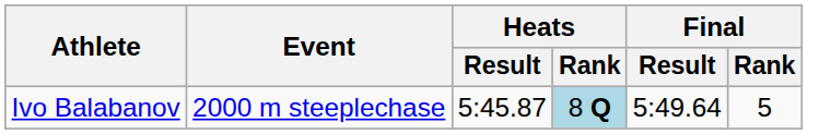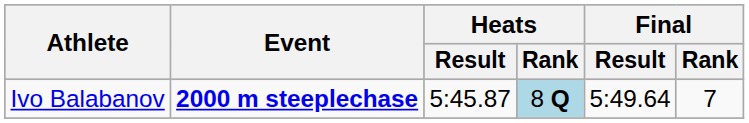Ivo Balabanov | Event: normal -> bold
Ivo Balabanov | Final / Rank: 5 -> 7
